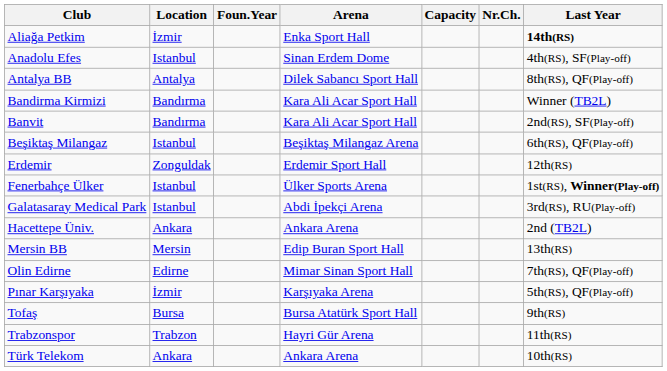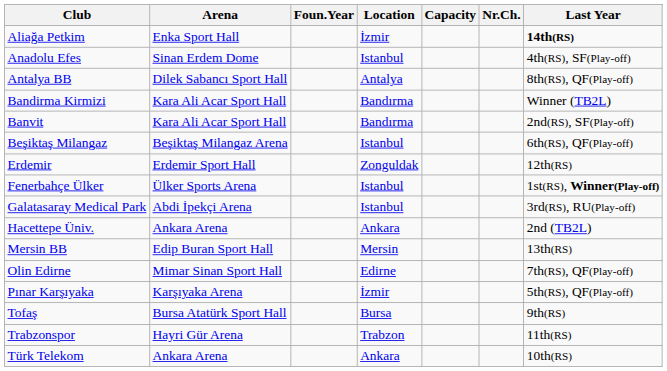columns swapped: Location <-> Arena
